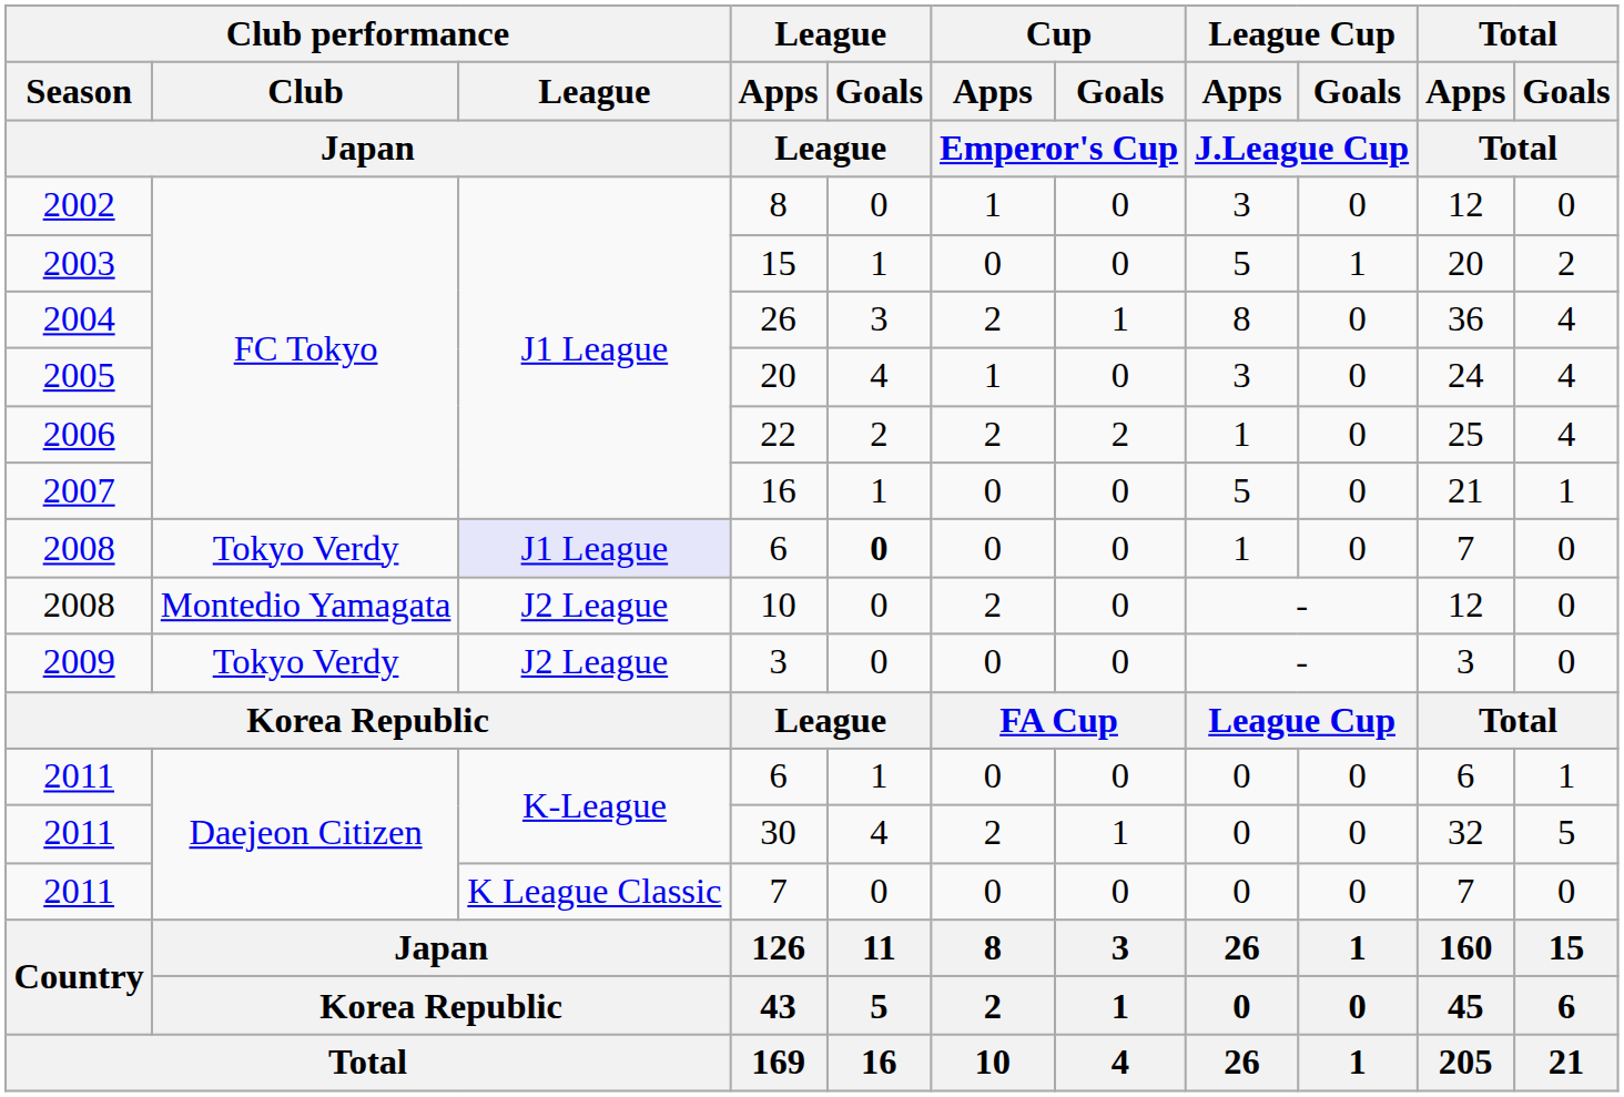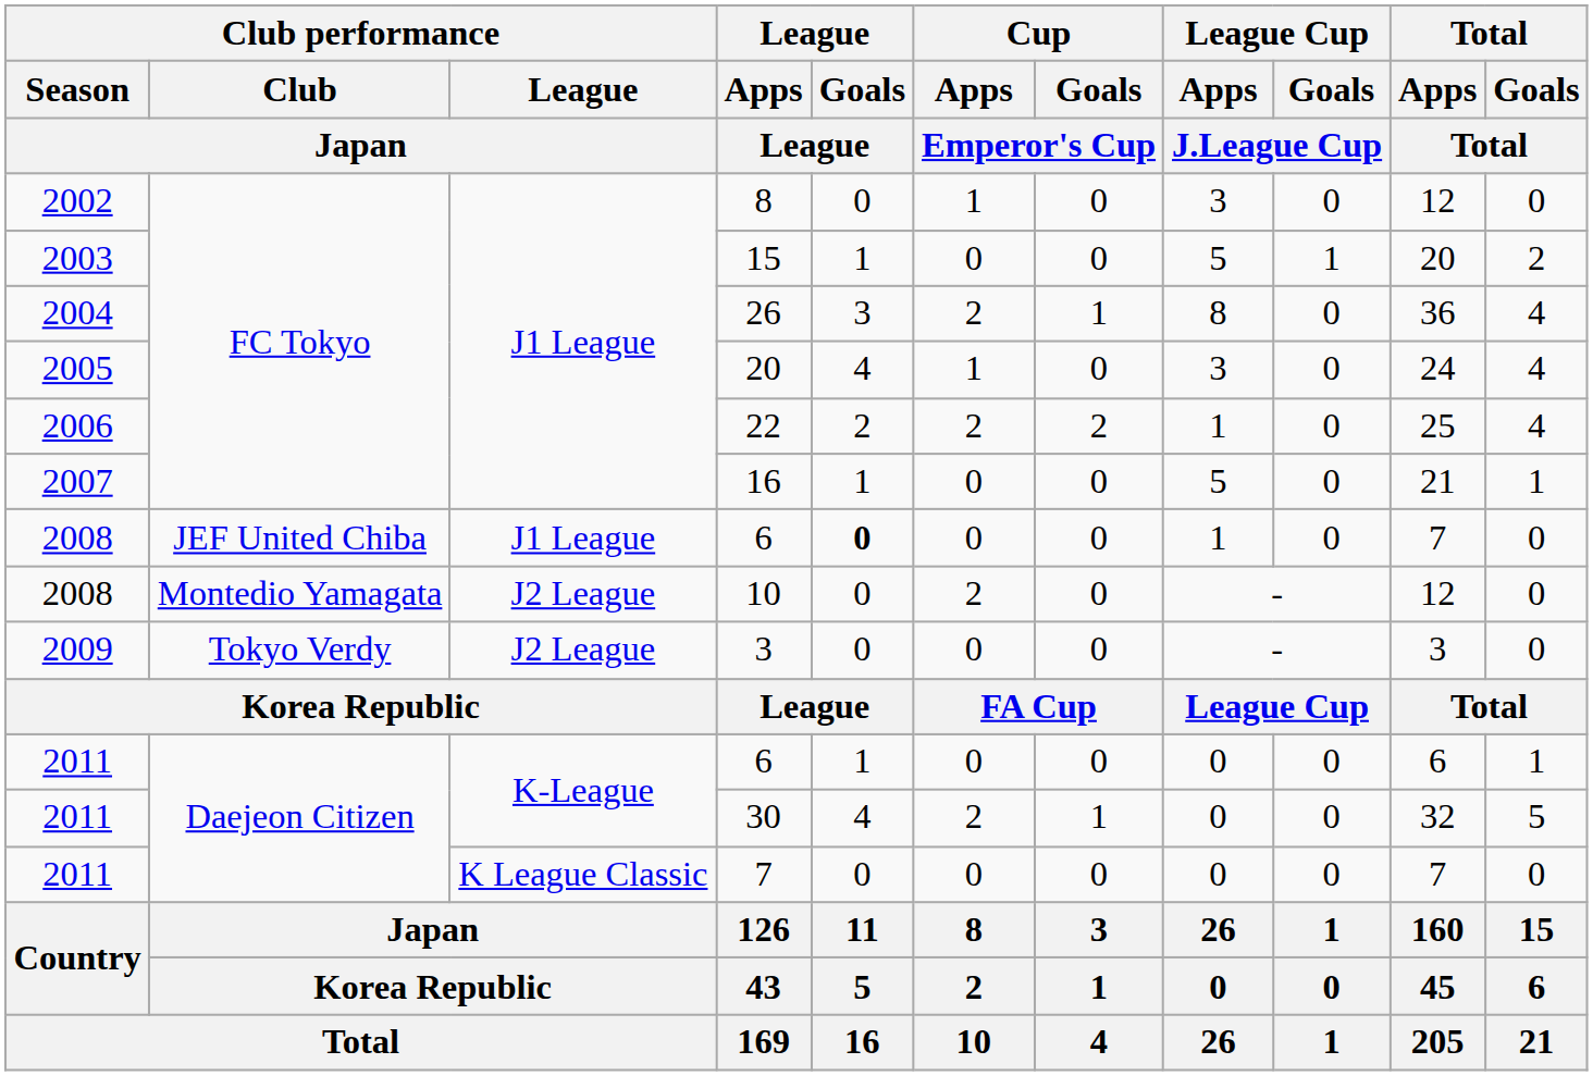2008 / 6 | Club performance / Club / Japan: Tokyo Verdy -> JEF United Chiba
2008 / 6 | Club performance / League / Japan: lavender background -> no background
